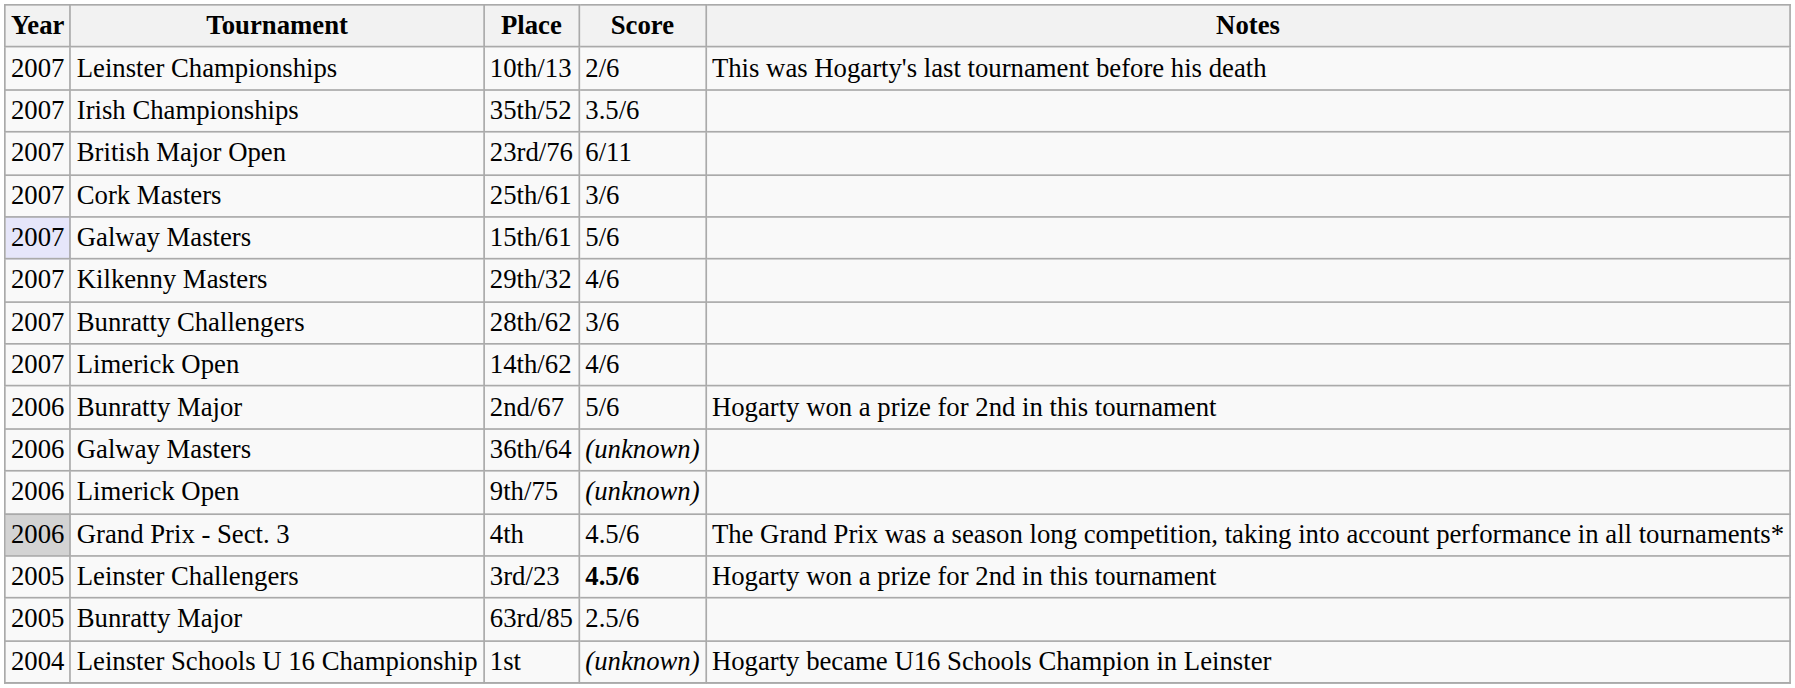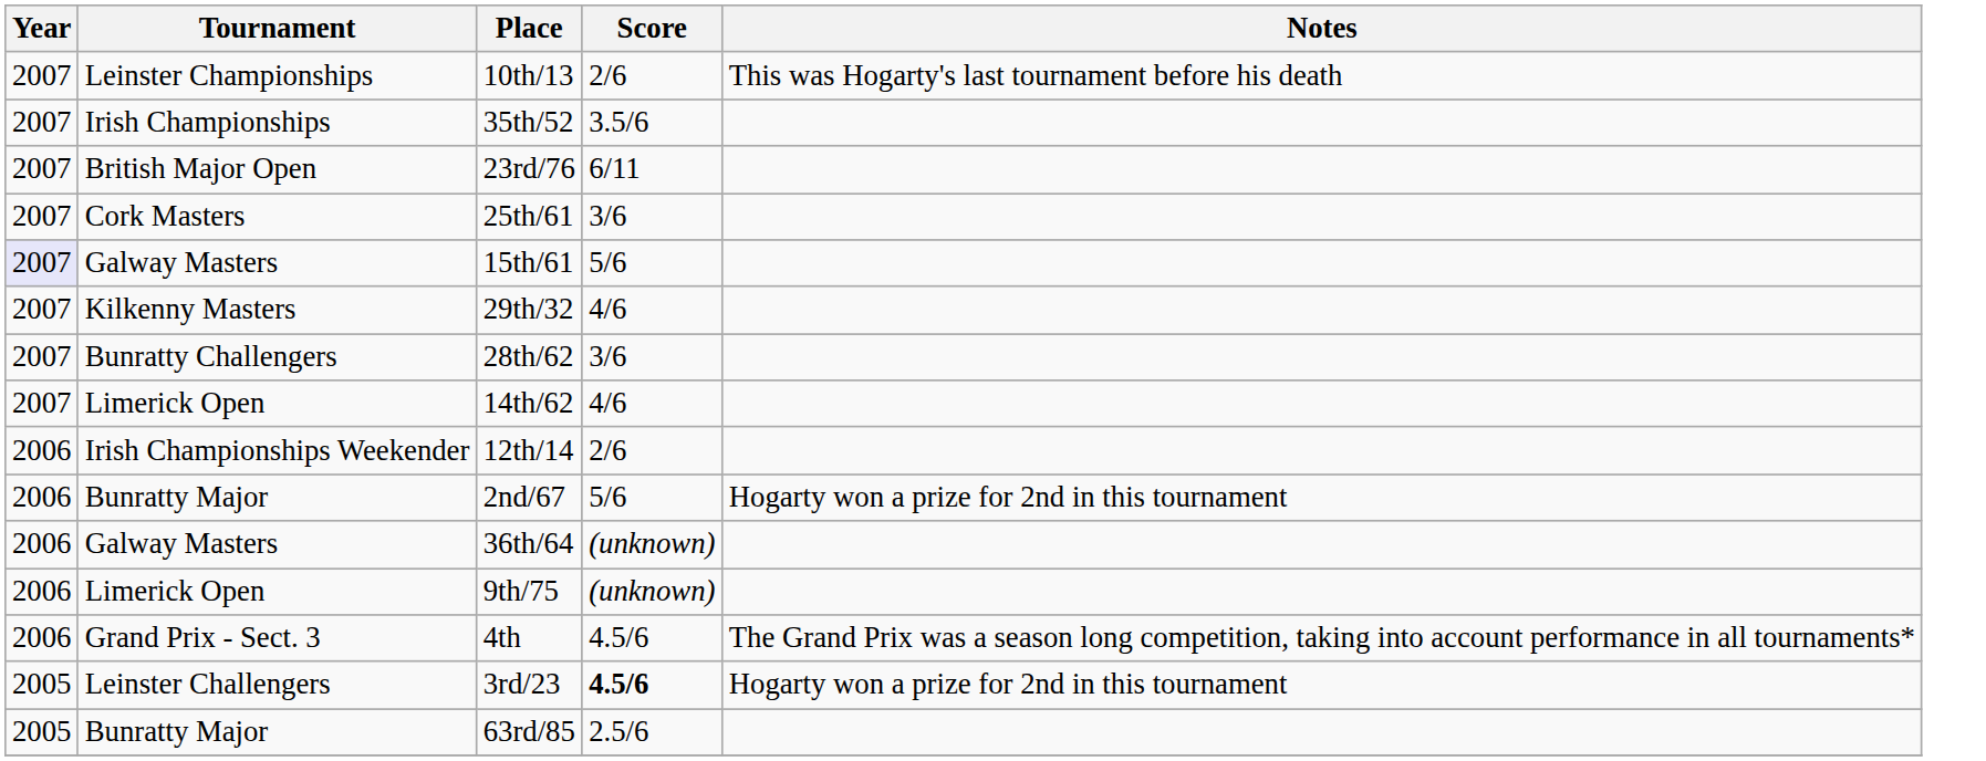+ row: 2006 | Irish Championships Weekender | 12th/14 | 2/6
4th | Year: lightgrey background -> no background
- row: 2004 | Leinster Schools U 16 Championship | 1st | (unknown) | Hogarty became U16 Schools Champion in Leinster
